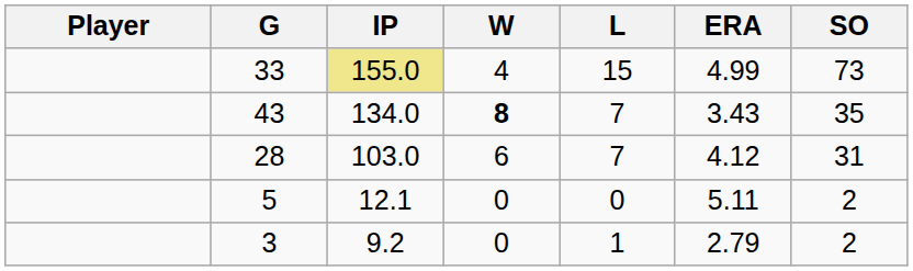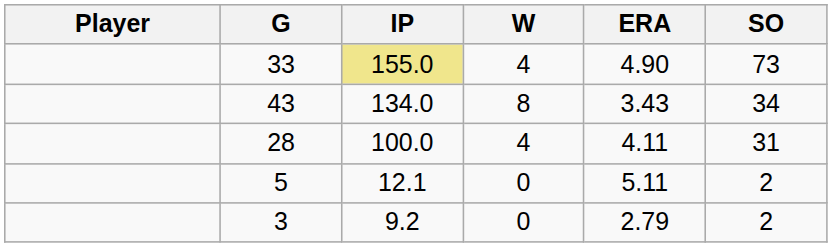- column: L | 15 | 7 | 7 | 0 | 1
33 | ERA: 4.99 -> 4.90
43 | W: bold -> normal
43 | SO: 35 -> 34
28 | IP: 103.0 -> 100.0
28 | W: 6 -> 4
28 | ERA: 4.12 -> 4.11
